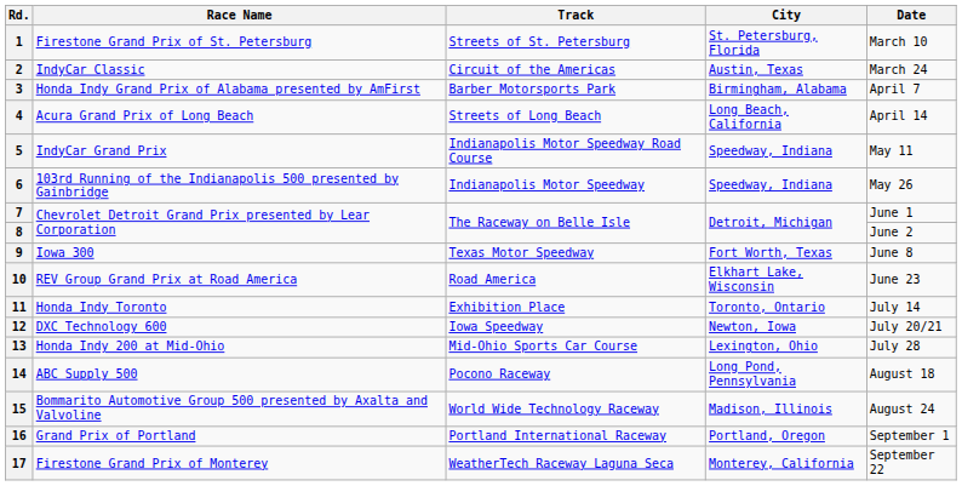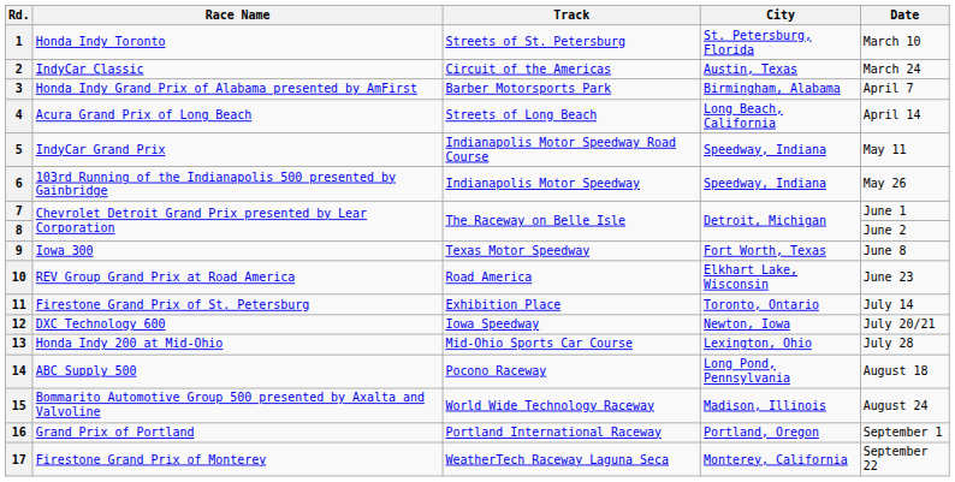1 | Race Name: Firestone Grand Prix of St. Petersburg -> Honda Indy Toronto
11 | Race Name: Honda Indy Toronto -> Firestone Grand Prix of St. Petersburg
